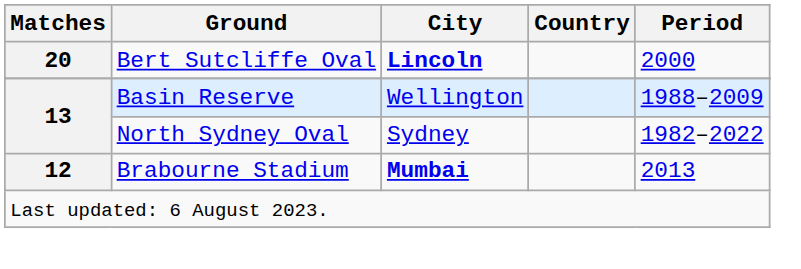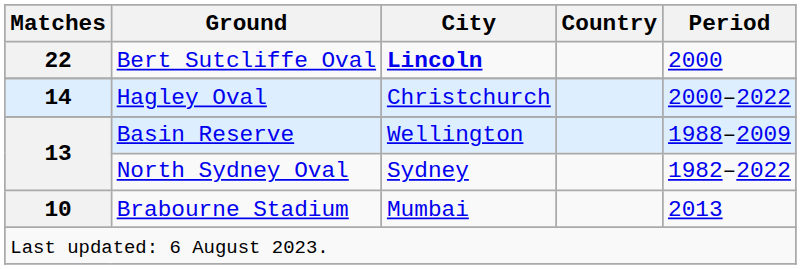Bert Sutcliffe Oval | Matches: 20 -> 22
+ row: 14 | Hagley Oval | Christchurch | 2000–2022
Brabourne Stadium | Matches: 12 -> 10
Brabourne Stadium | City: bold -> normal
